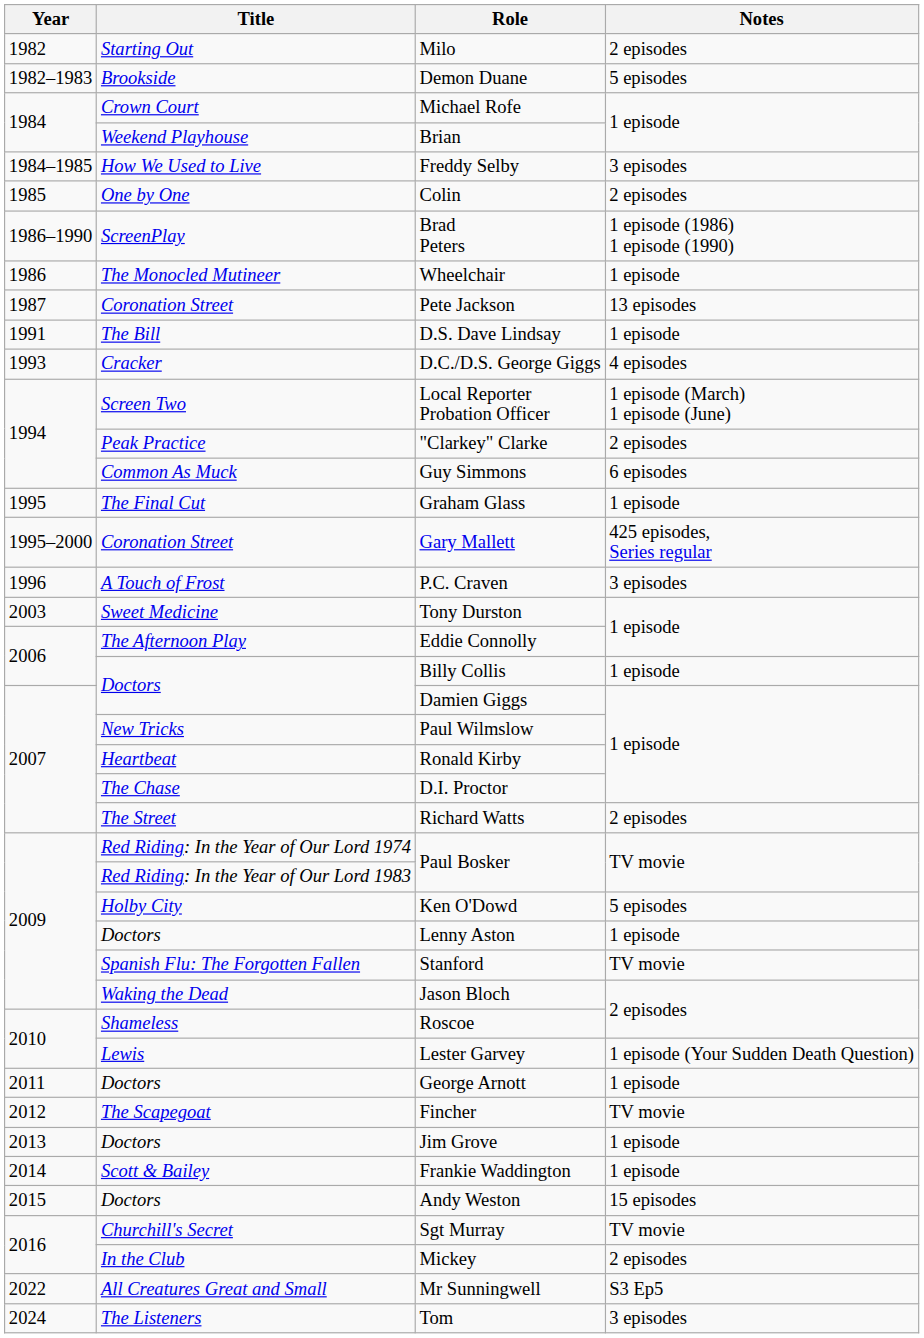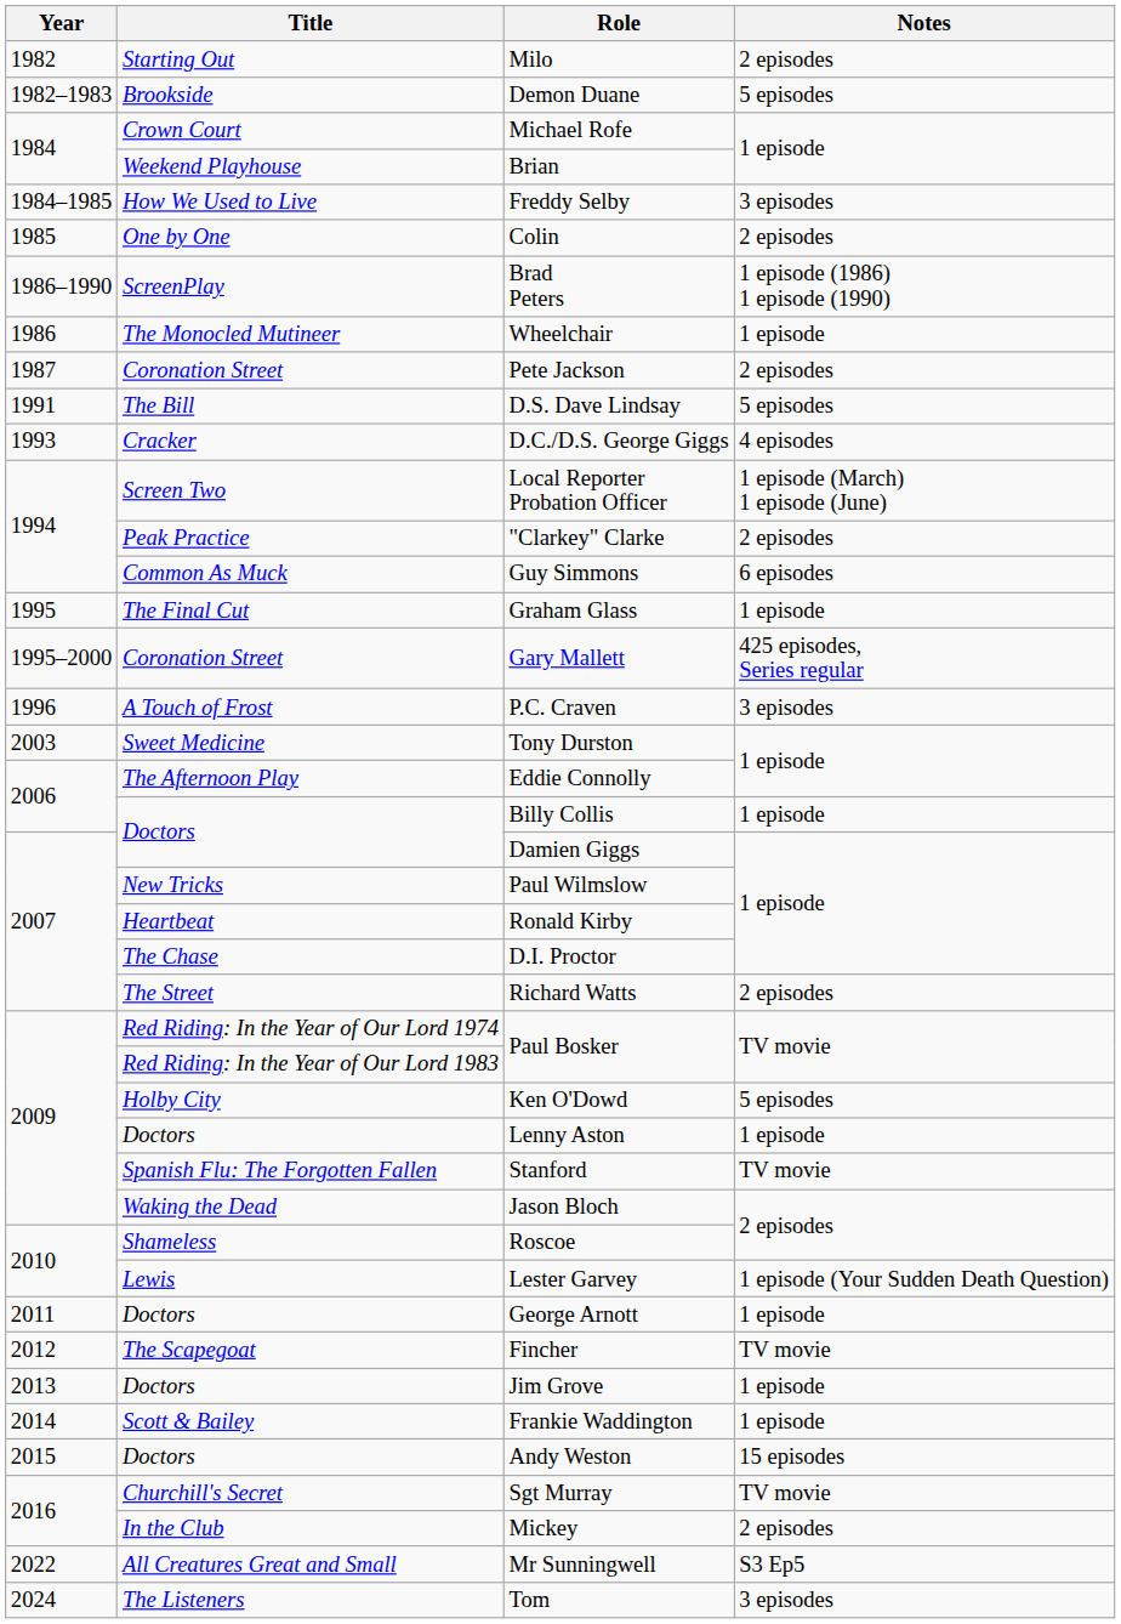Pete Jackson | Notes: 13 episodes -> 2 episodes
D.S. Dave Lindsay | Notes: 1 episode -> 5 episodes
